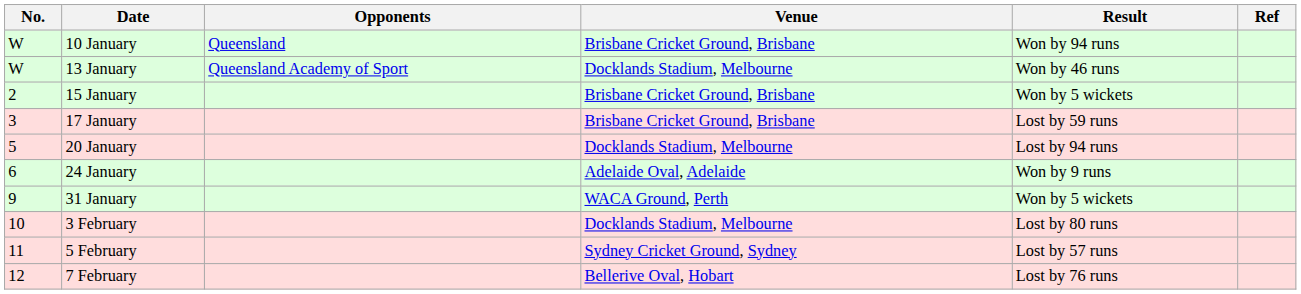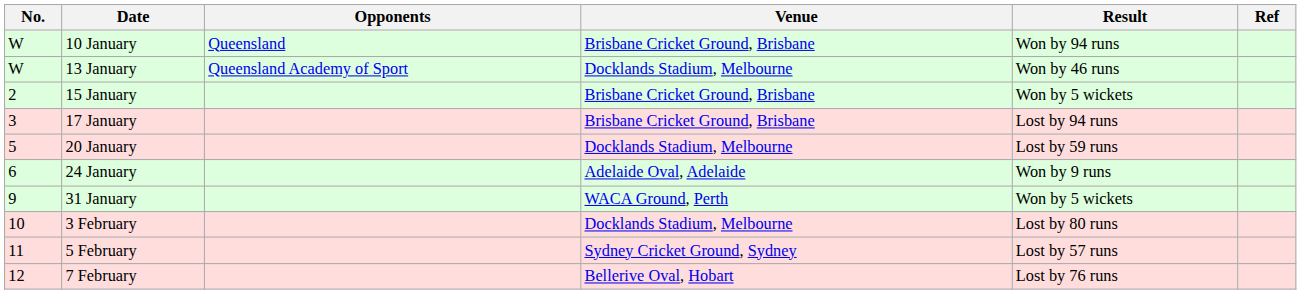17 January | Result: Lost by 59 runs -> Lost by 94 runs
20 January | Result: Lost by 94 runs -> Lost by 59 runs
